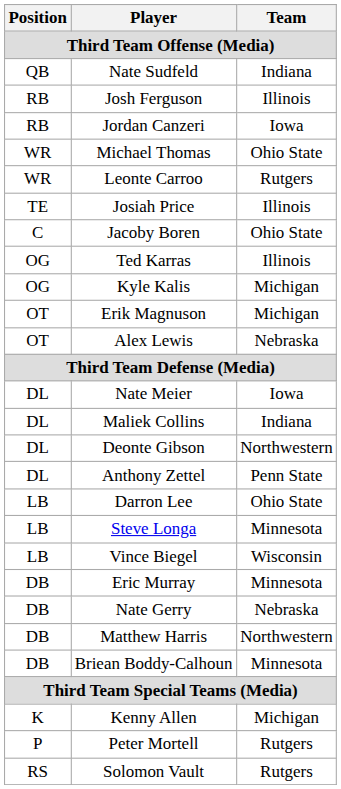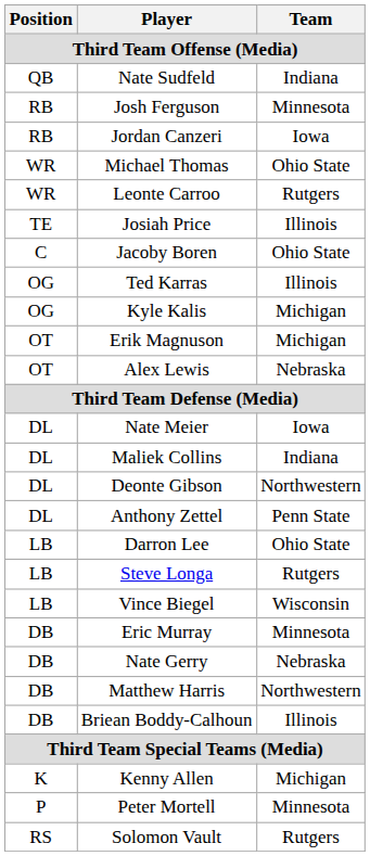Josh Ferguson | Team: Illinois -> Minnesota
Steve Longa | Team: Minnesota -> Rutgers
Briean Boddy-Calhoun | Team: Minnesota -> Illinois
Peter Mortell | Team: Rutgers -> Minnesota
